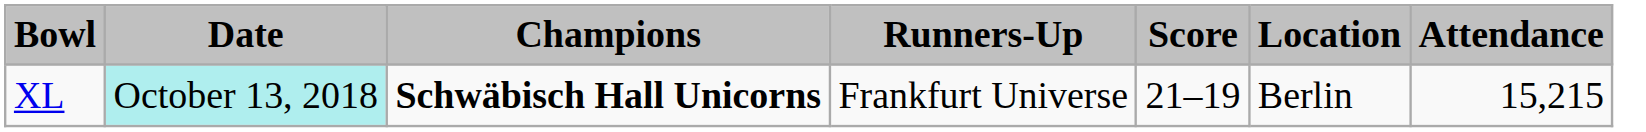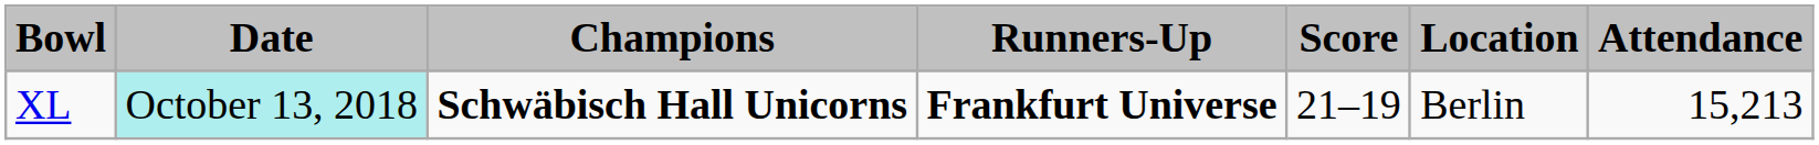XL | column 4: normal -> bold
XL | column 7: 15,215 -> 15,213
